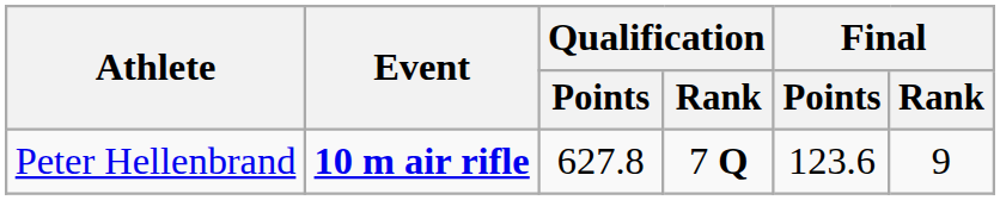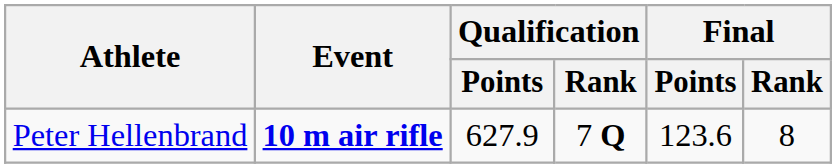Peter Hellenbrand | Qualification / Points: 627.8 -> 627.9
Peter Hellenbrand | Final / Rank: 9 -> 8
